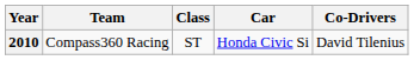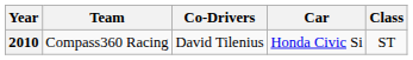columns swapped: Co-Drivers <-> Class
